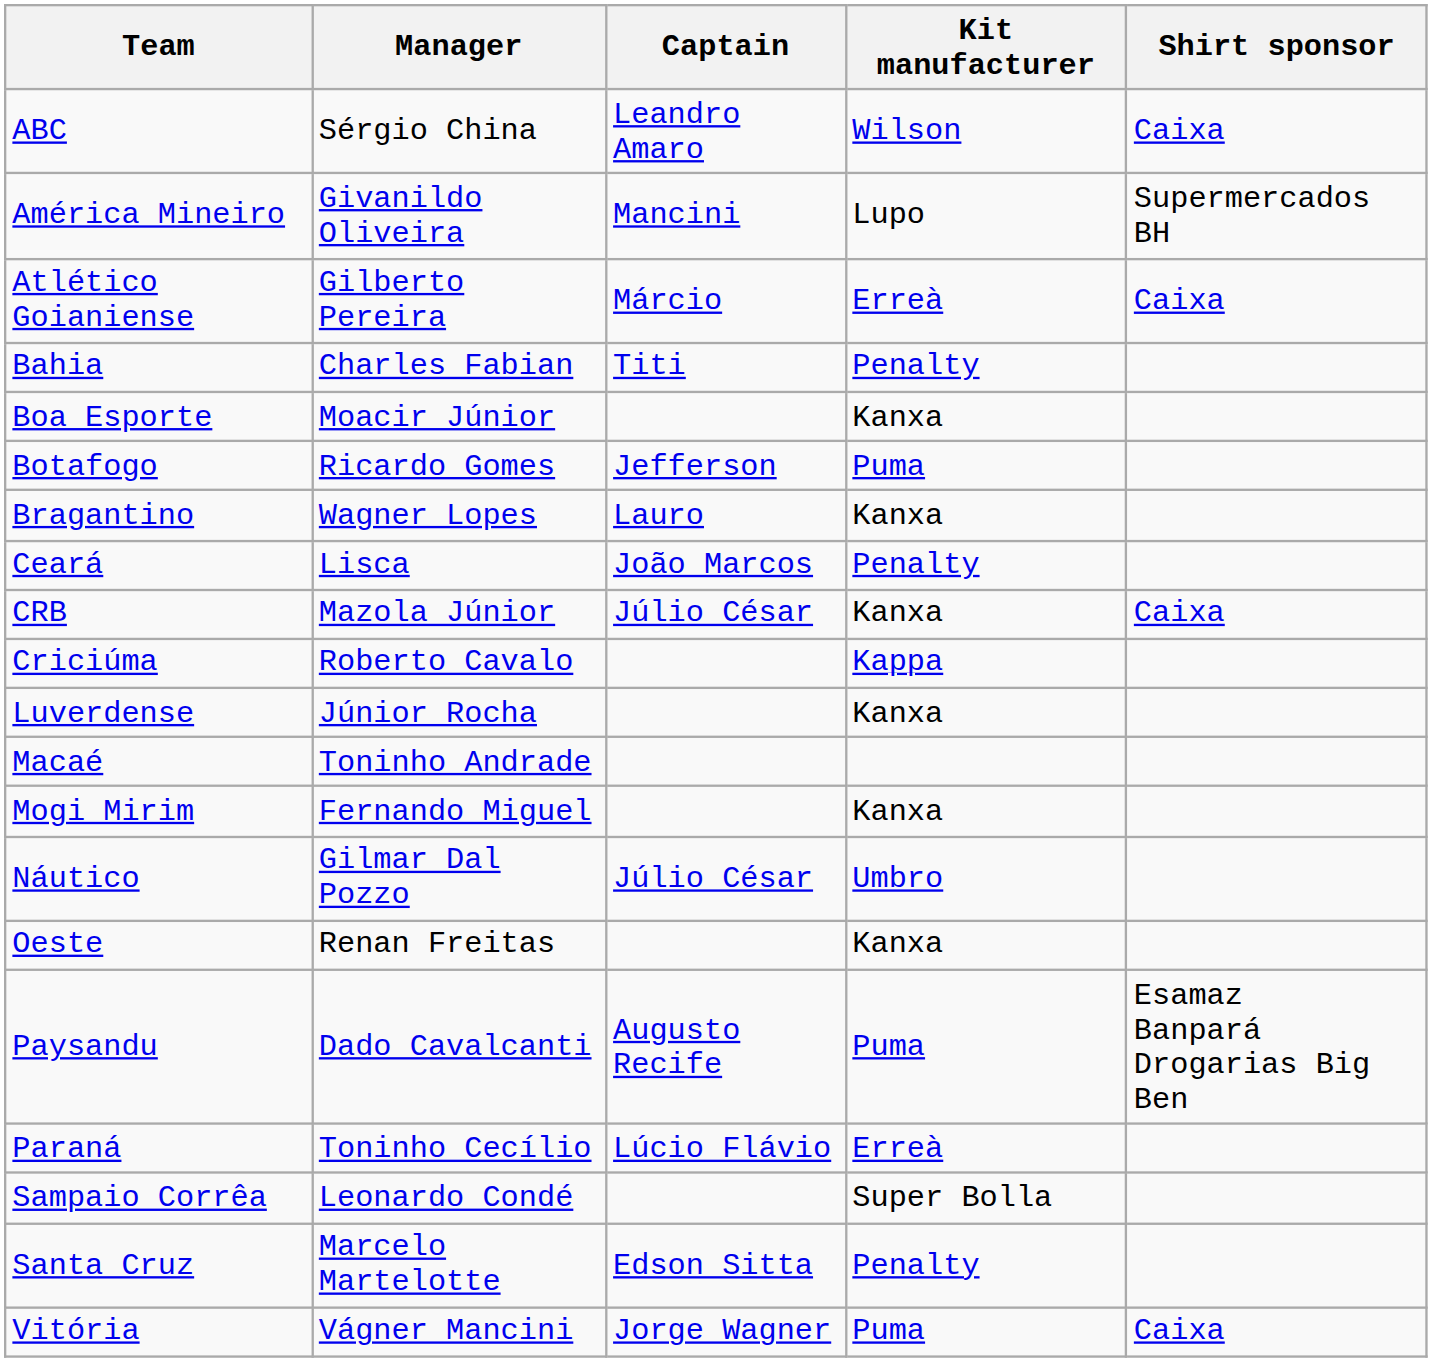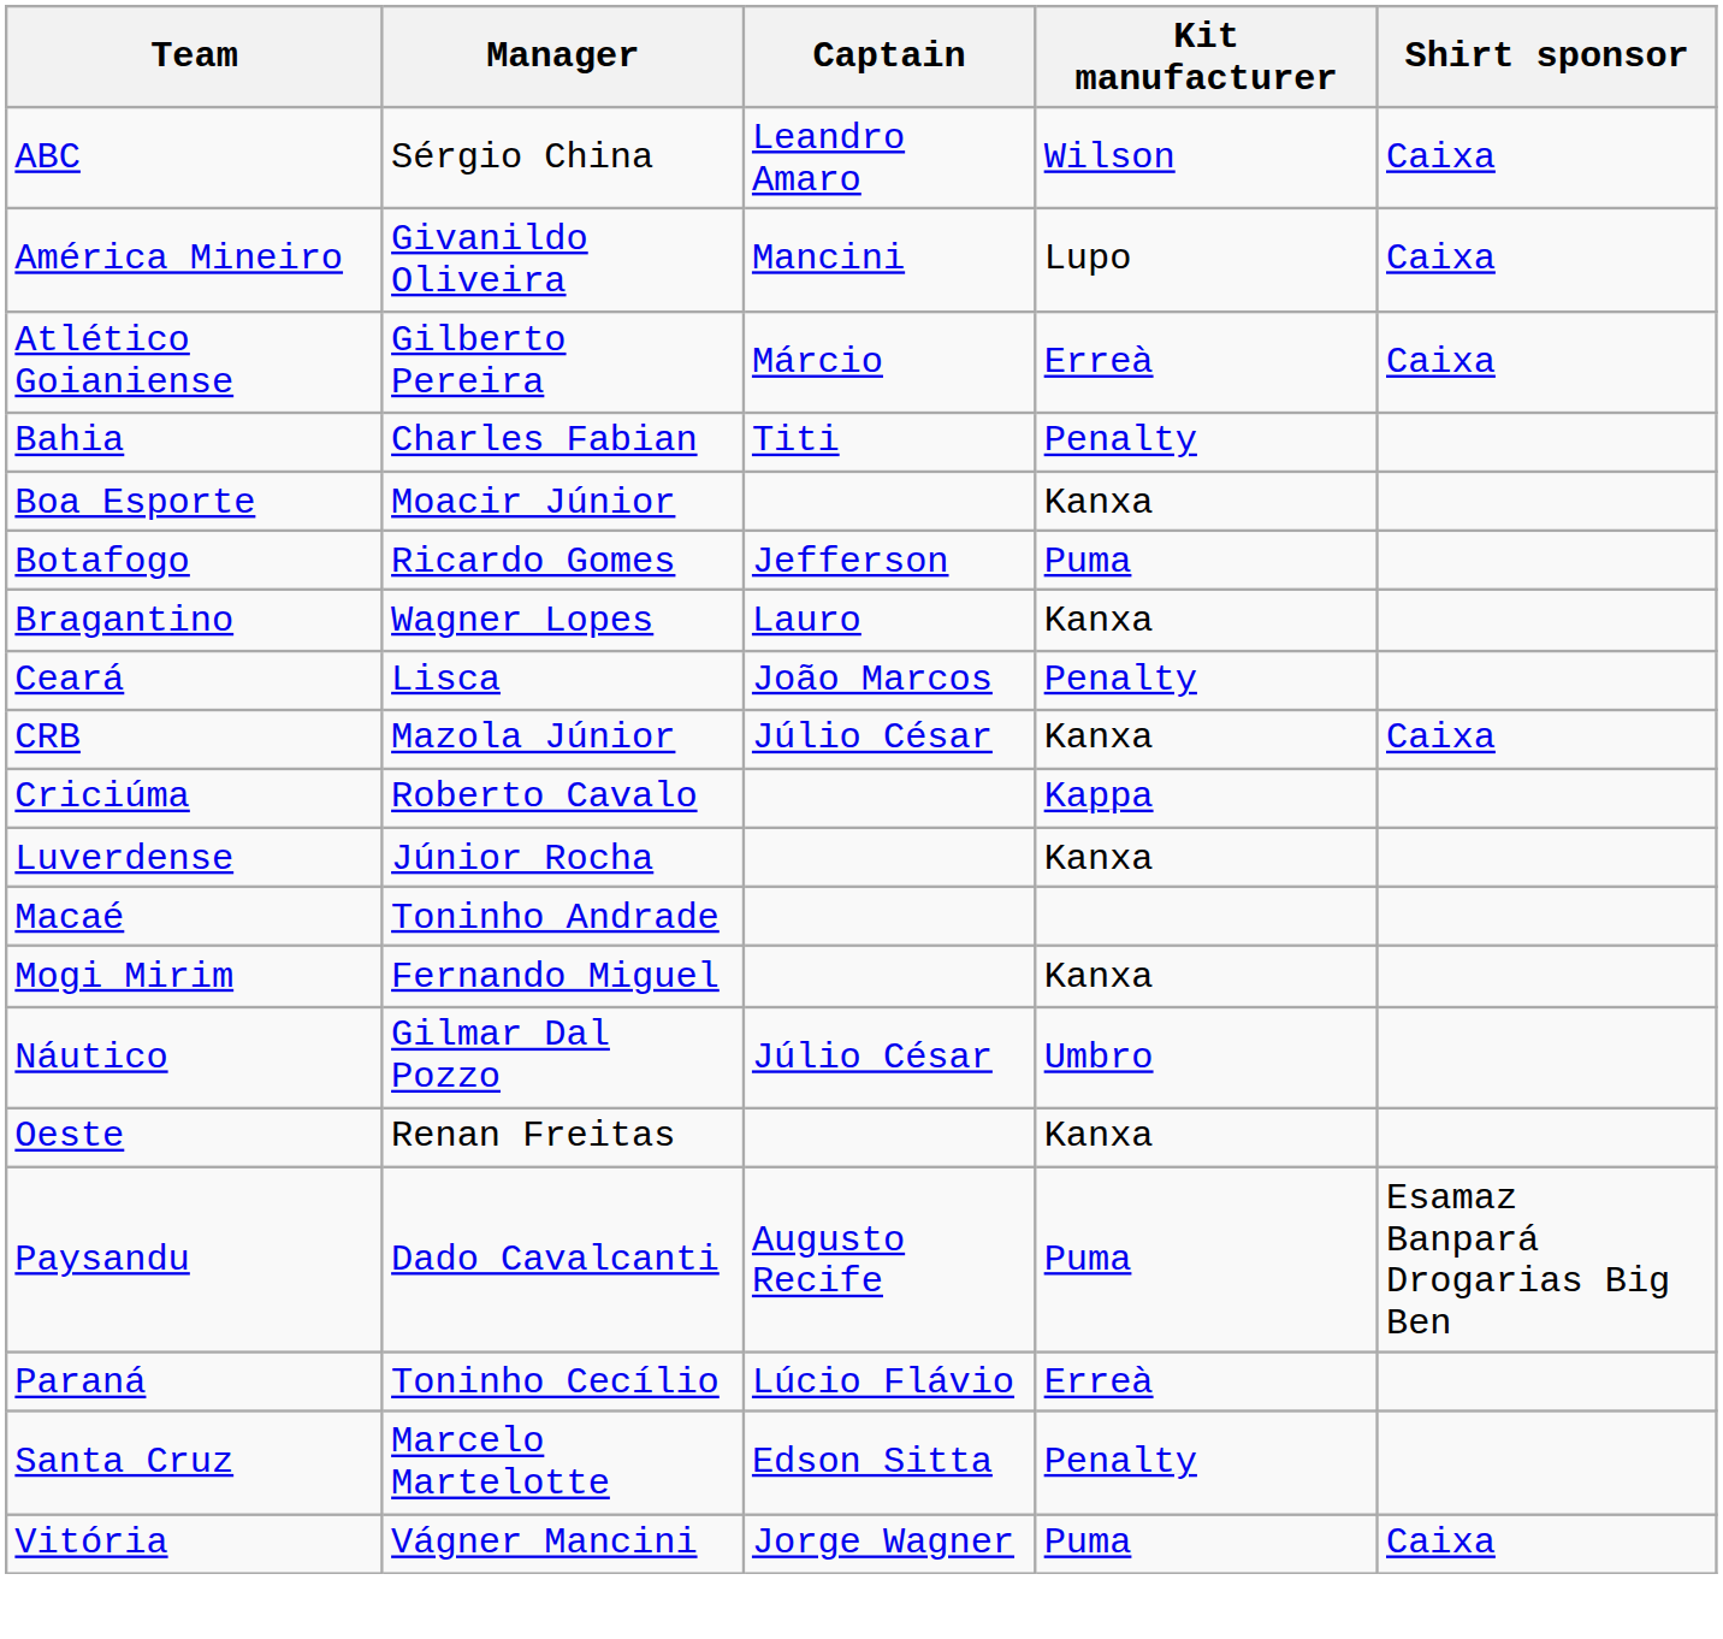América Mineiro | Shirt sponsor: Supermercados BH -> Caixa
- row: Sampaio Corrêa | Leonardo Condé | Super Bolla
